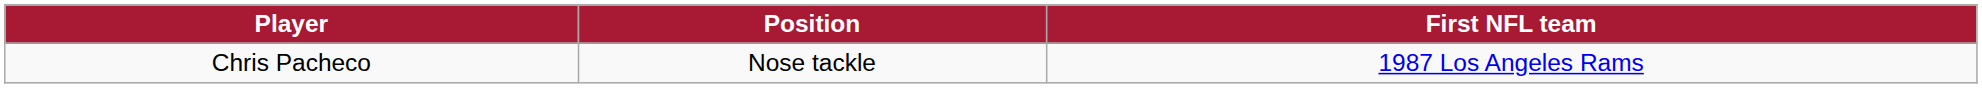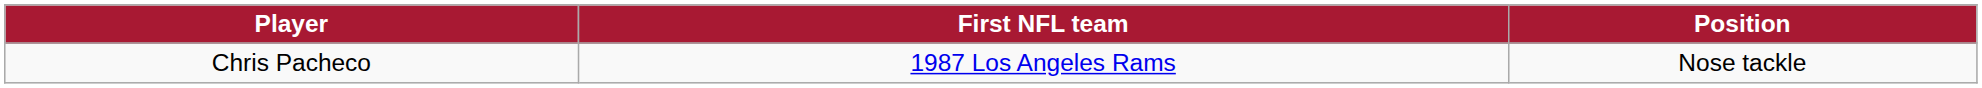columns swapped: Position <-> First NFL team
